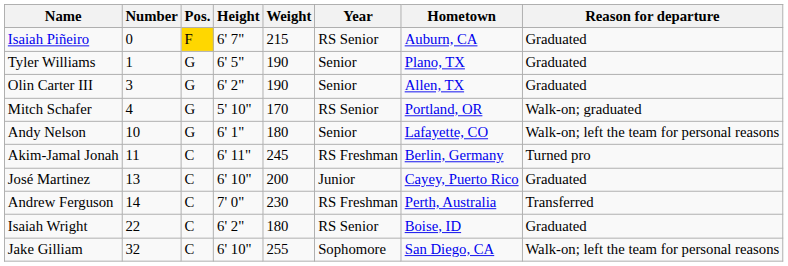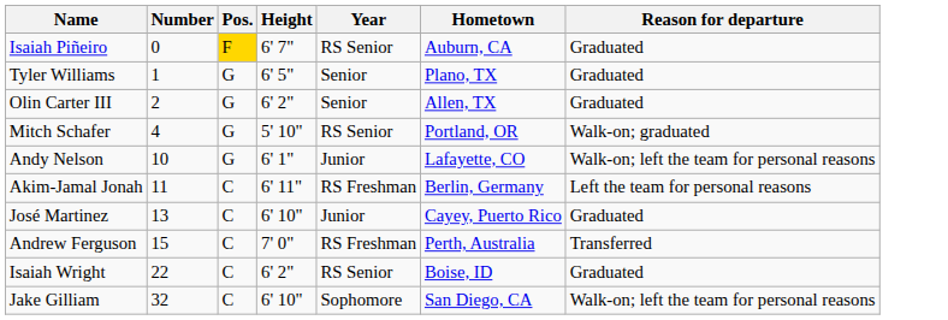- column: Weight | 215 | 190 | 190 | 170 | 180 | 245 | 200 | 230 | 180 | 255
Olin Carter III | Number: 3 -> 2
Andy Nelson | Year: Senior -> Junior
Akim-Jamal Jonah | Reason for departure: Turned pro -> Left the team for personal reasons
Andrew Ferguson | Number: 14 -> 15
